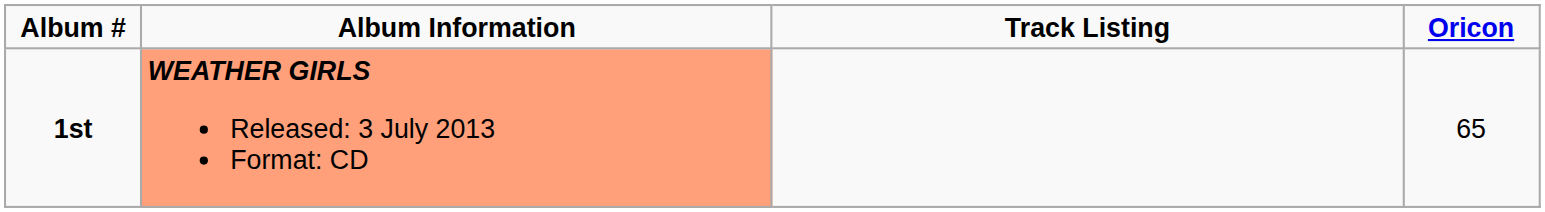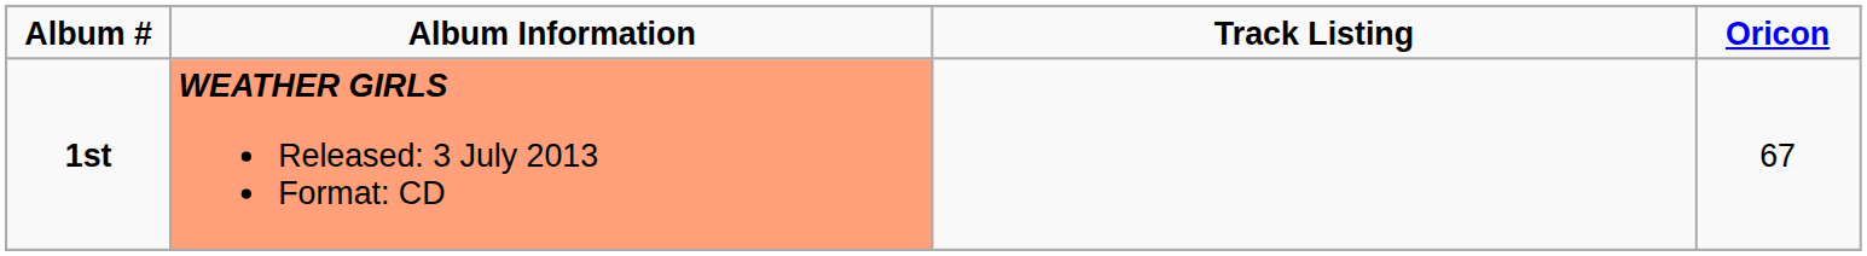1st | column 4: 65 -> 67
